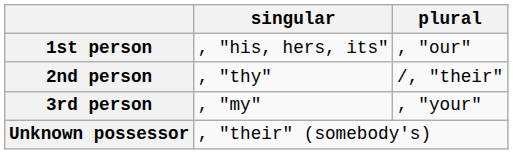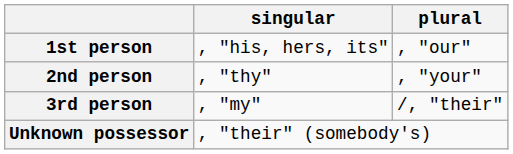2nd person | plural: /, "their" -> , "your"
3rd person | plural: , "your" -> /, "their"
